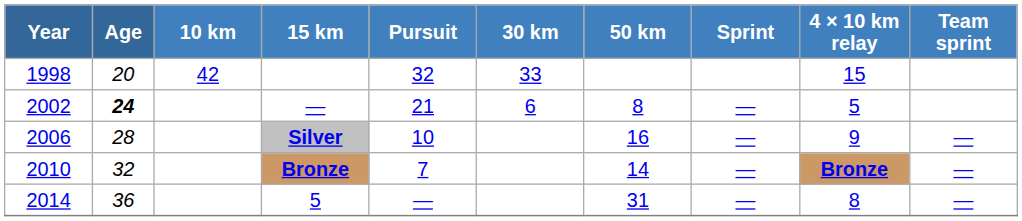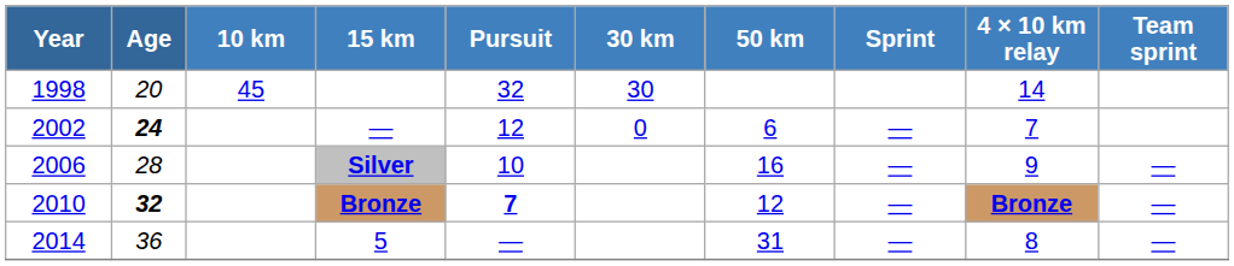1998 | 10 km: 42 -> 45
1998 | 30 km: 33 -> 30
1998 | 4 × 10 km relay: 15 -> 14
2002 | Pursuit: 21 -> 12
2002 | 30 km: 6 -> 0
2002 | 50 km: 8 -> 6
2002 | 4 × 10 km relay: 5 -> 7
2010 | Age: normal -> bold
2010 | Pursuit: normal -> bold
2010 | 50 km: 14 -> 12
